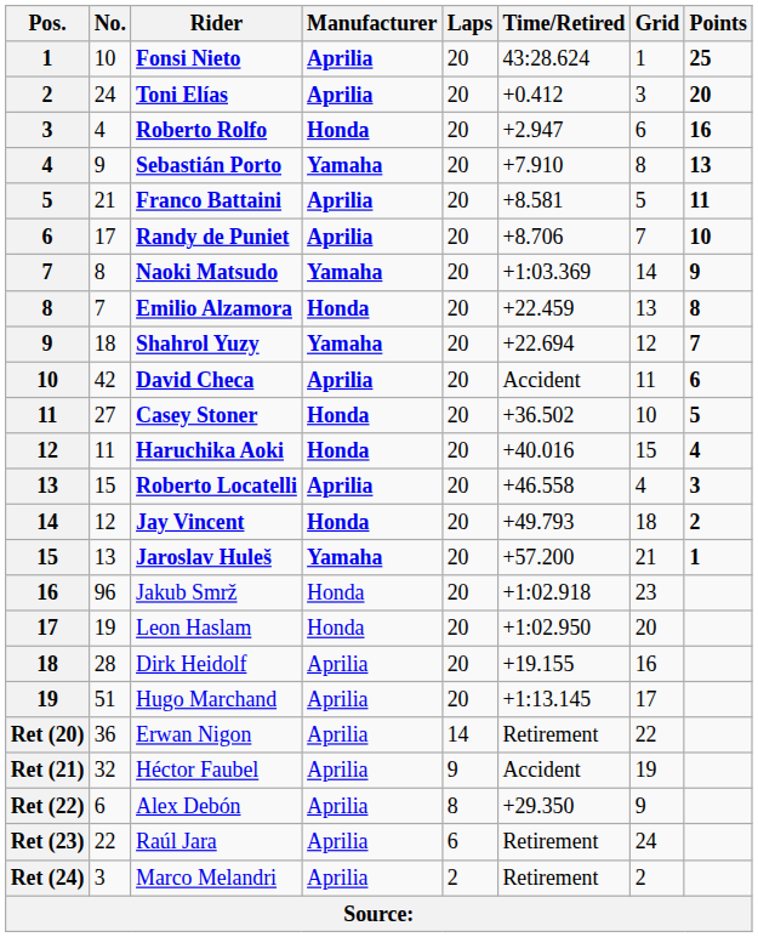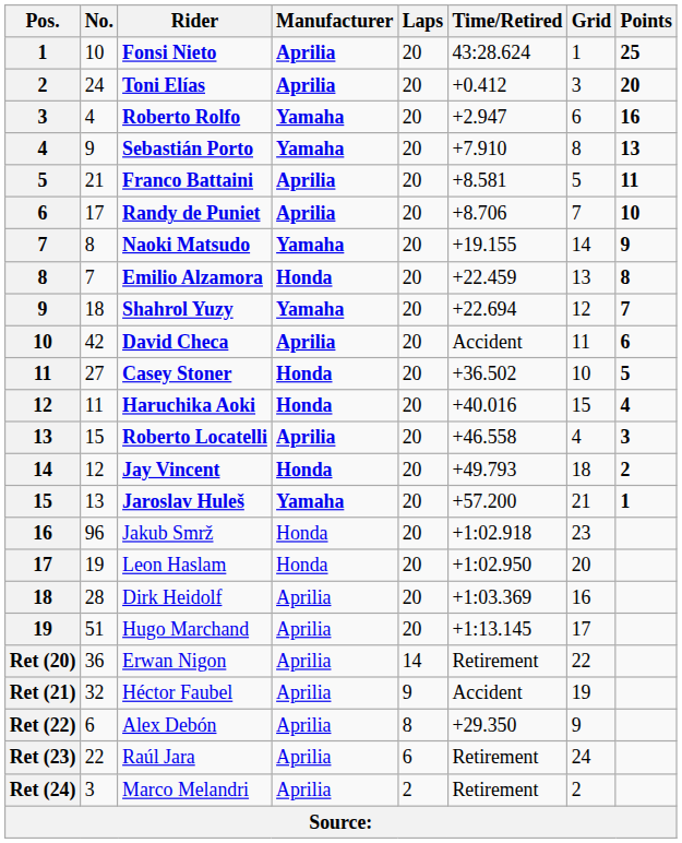Roberto Rolfo | Manufacturer: Honda -> Yamaha
Naoki Matsudo | Time/Retired: +1:03.369 -> +19.155
Dirk Heidolf | Time/Retired: +19.155 -> +1:03.369
